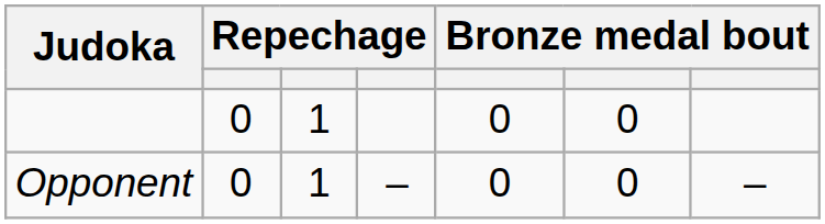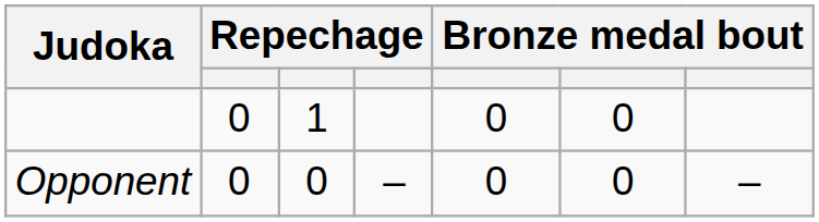Opponent | column 3: 1 -> 0
